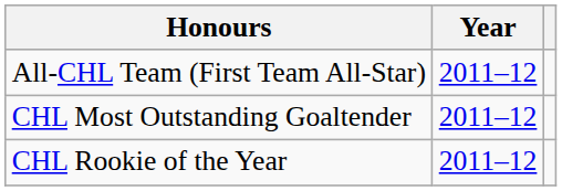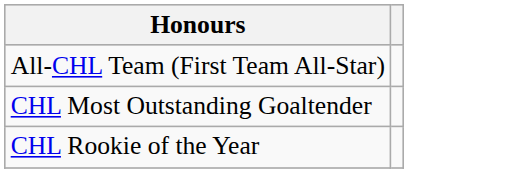- column: Year | 2011–12 | 2011–12 | 2011–12
